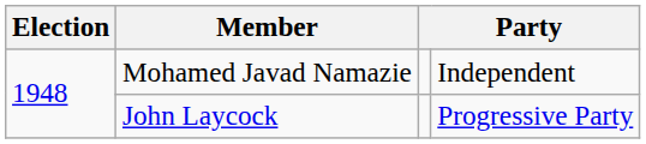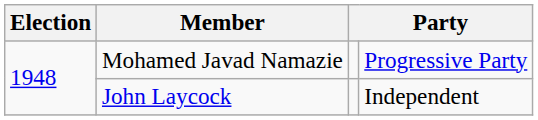Mohamed Javad Namazie | column 4: Independent -> Progressive Party
John Laycock | column 4: Progressive Party -> Independent
